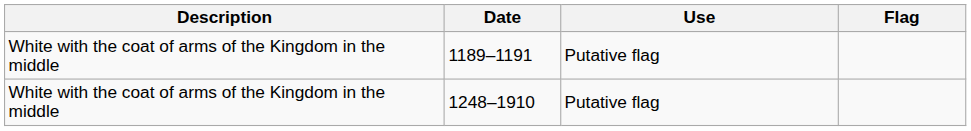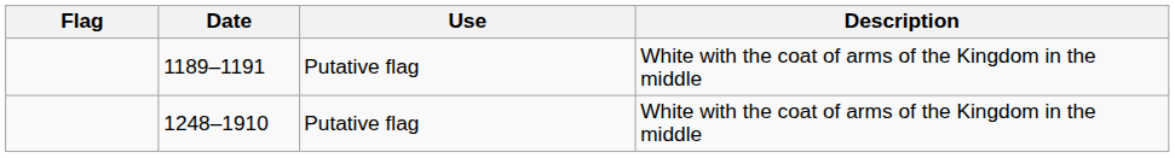columns swapped: Flag <-> Description
